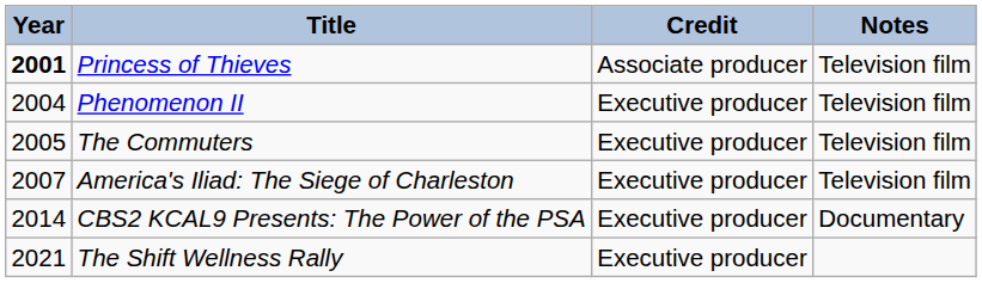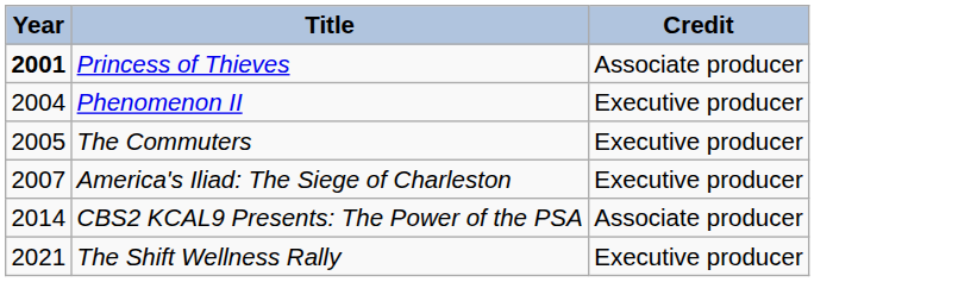- column: Notes | Television film | Television film | Television film | Television film | Documentary
CBS2 KCAL9 Presents: The Power of the PSA | Credit: Executive producer -> Associate producer
